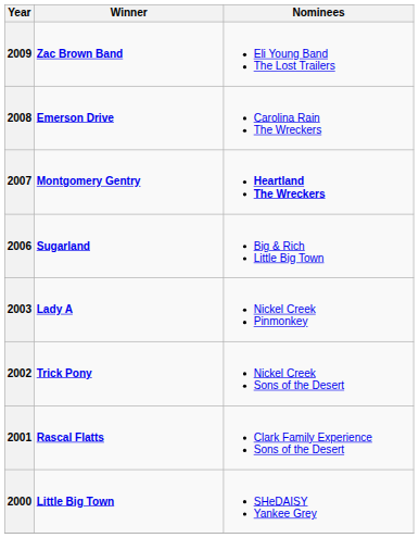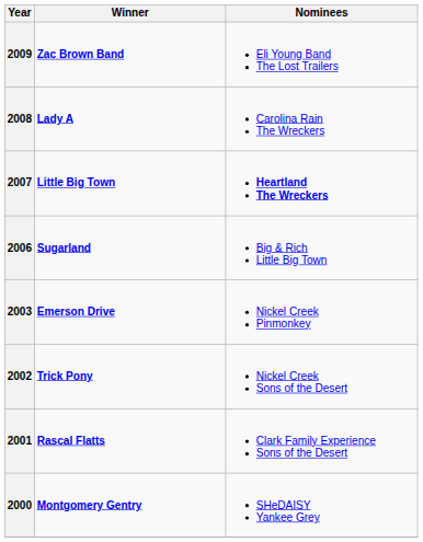2008 | Winner: Emerson Drive -> Lady A
2007 | Winner: Montgomery Gentry -> Little Big Town
2003 | Winner: Lady A -> Emerson Drive
2000 | Winner: Little Big Town -> Montgomery Gentry
